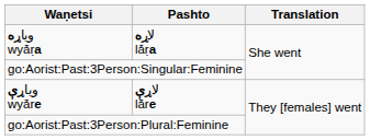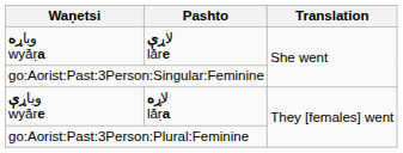وياړه wyā́ṛa | Pashto: لاړه lā́ṛa -> لاړې lā́re
وياړې wyā́re | Pashto: لاړې lā́re -> لاړه lā́ṛa
